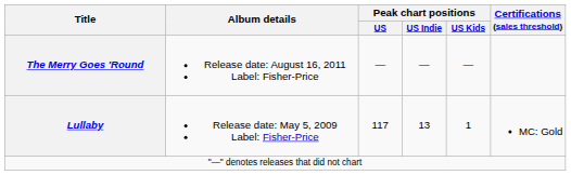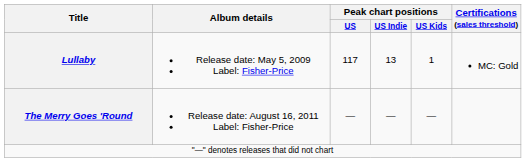rows swapped: Lullaby <-> The Merry Goes 'Round
